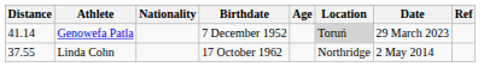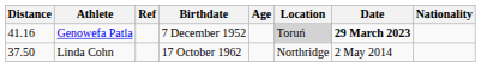columns swapped: Nationality <-> Ref
Genowefa Patla | Distance: 41.14 -> 41.16
Genowefa Patla | Date: normal -> bold
Linda Cohn | Distance: 37.55 -> 37.50
